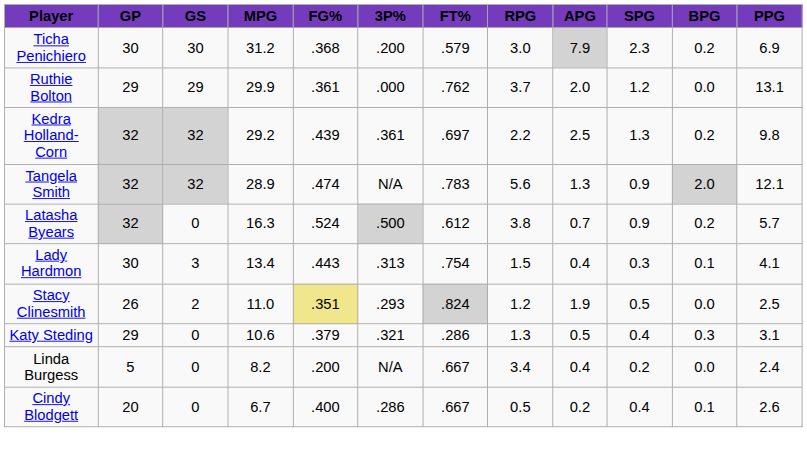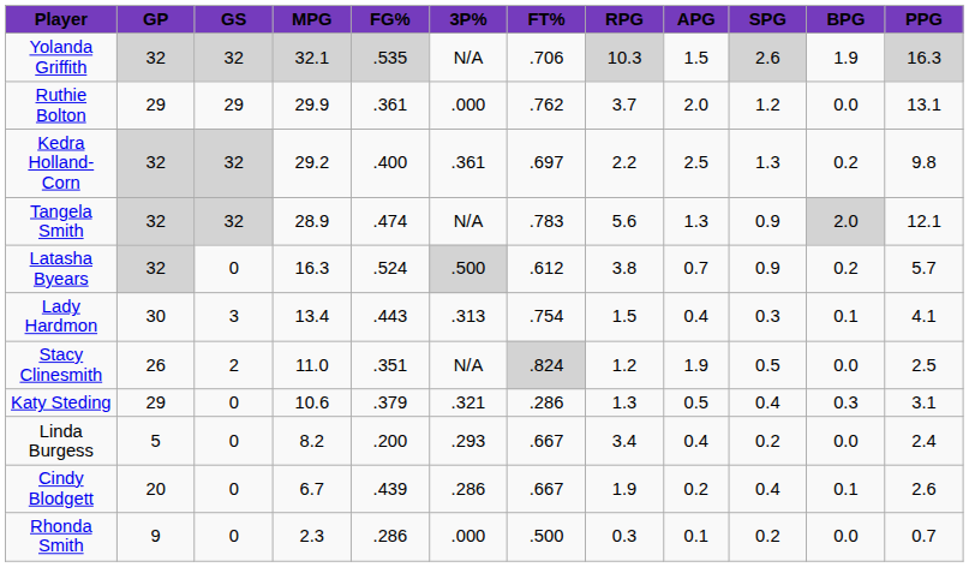+ row: Yolanda Griffith | 32 | 32 | 32.1 | .535 | N/A | .706 | 10.3 | 1.5 | 2.6 | 1.9 | 16.3
- row: Ticha Penichiero | 30 | 30 | 31.2 | .368 | .200 | .579 | 3.0 | 7.9 | 2.3 | 0.2 | 6.9
Kedra Holland-Corn | FG%: .439 -> .400
Stacy Clinesmith | FG%: khaki background -> no background
Stacy Clinesmith | 3P%: .293 -> N/A
Linda Burgess | 3P%: N/A -> .293
Cindy Blodgett | FG%: .400 -> .439
Cindy Blodgett | RPG: 0.5 -> 1.9
+ row: Rhonda Smith | 9 | 0 | 2.3 | .286 | .000 | .500 | 0.3 | 0.1 | 0.2 | 0.0 | 0.7
